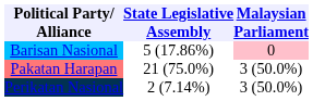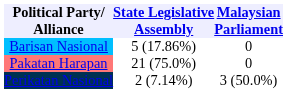Barisan Nasional | Malaysian Parliament: pink background -> no background
Pakatan Harapan | Malaysian Parliament: 3 (50.0%) -> 0
